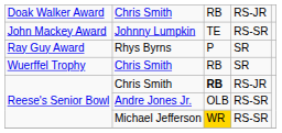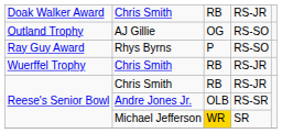- row: John Mackey Award | Johnny Lumpkin | TE | RS-SR
+ row: Outland Trophy | AJ Gillie | OG | RS-SO
Rhys Byrns | column 4: SR -> RS-SO
Wuerffel Trophy / Chris Smith | column 4: SR -> RS-JR
Reese's Senior Bowl / Chris Smith | column 3: bold -> normal
Michael Jefferson | column 4: RS-SR -> SR
